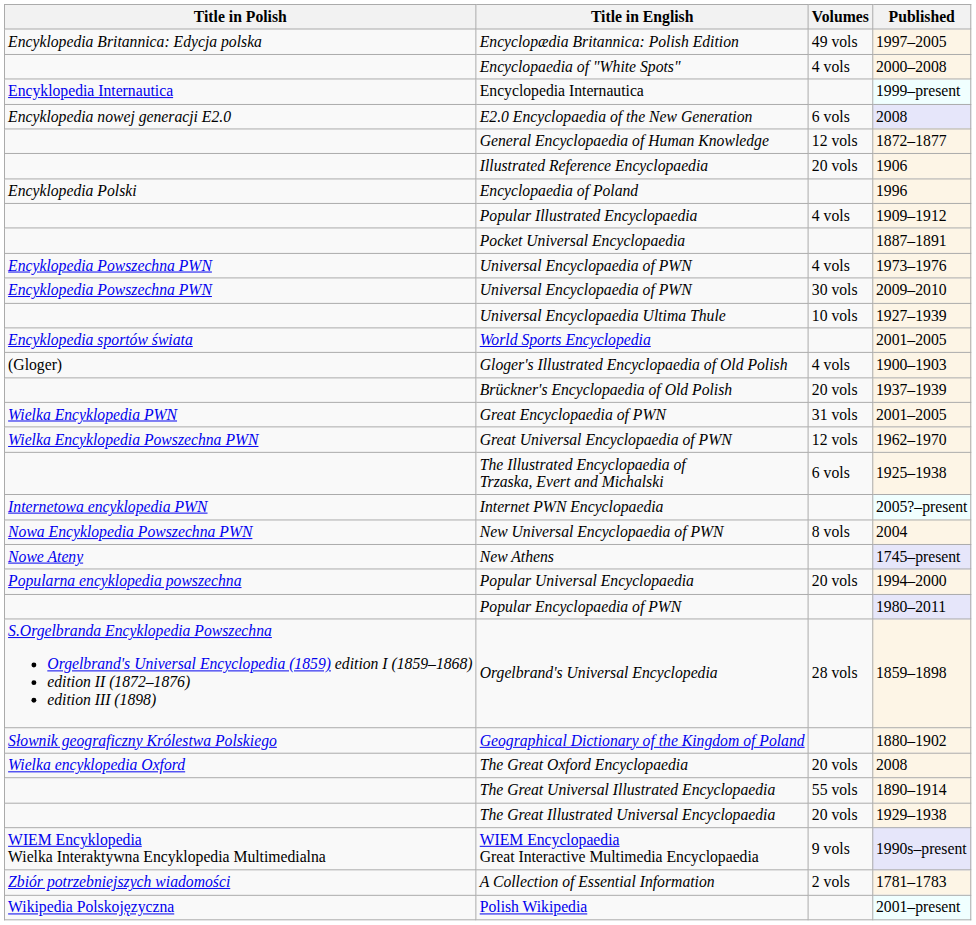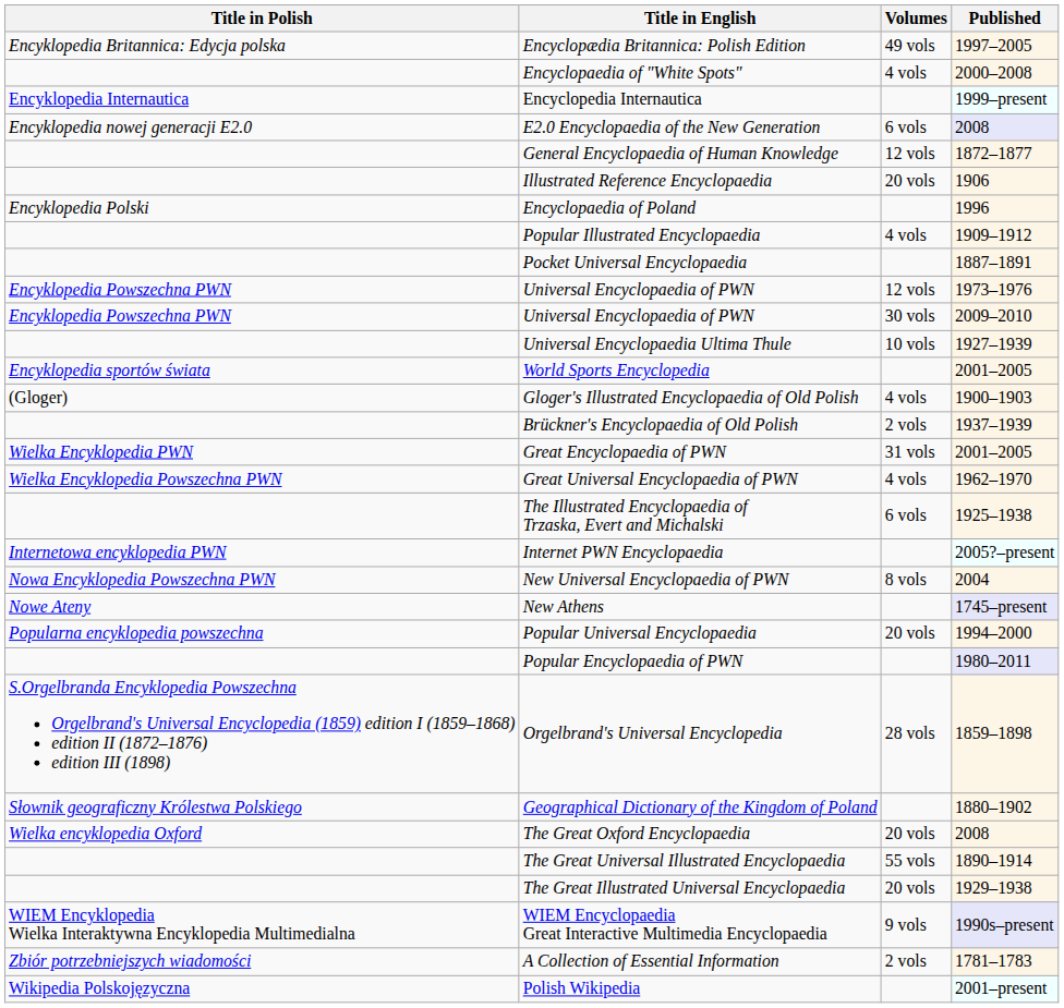Universal Encyclopaedia of PWN / 1973–1976 | Volumes: 4 vols -> 12 vols
Brückner's Encyclopaedia of Old Polish | Volumes: 20 vols -> 2 vols
Great Universal Encyclopaedia of PWN | Volumes: 12 vols -> 4 vols
